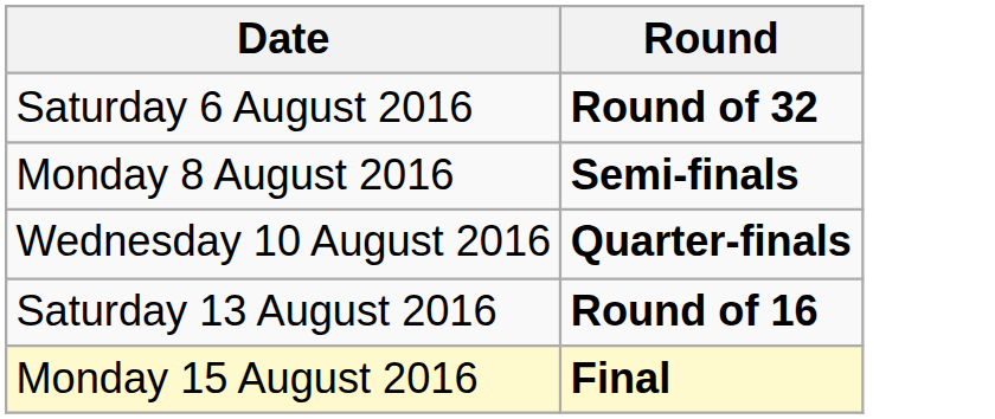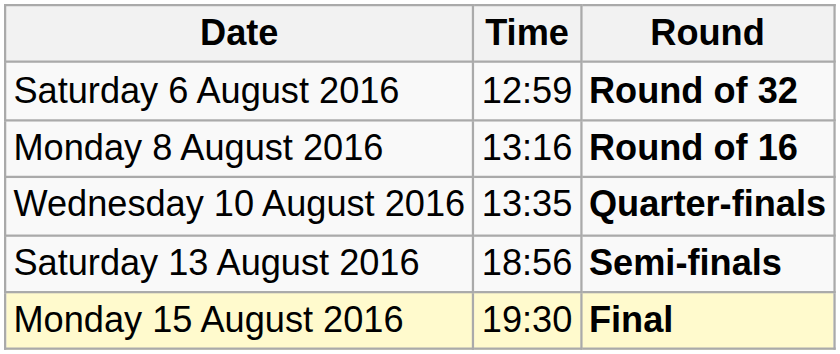+ column: Time | 12:59 | 13:16 | 13:35 | 18:56 | 19:30
Monday 8 August 2016 | Round: Semi-finals -> Round of 16
Saturday 13 August 2016 | Round: Round of 16 -> Semi-finals
